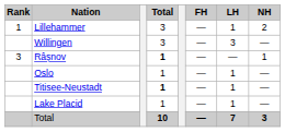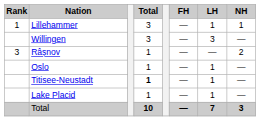Lillehammer | NH: 2 -> 1
Râșnov | Total: bold -> normal
Râșnov | NH: 1 -> 2
